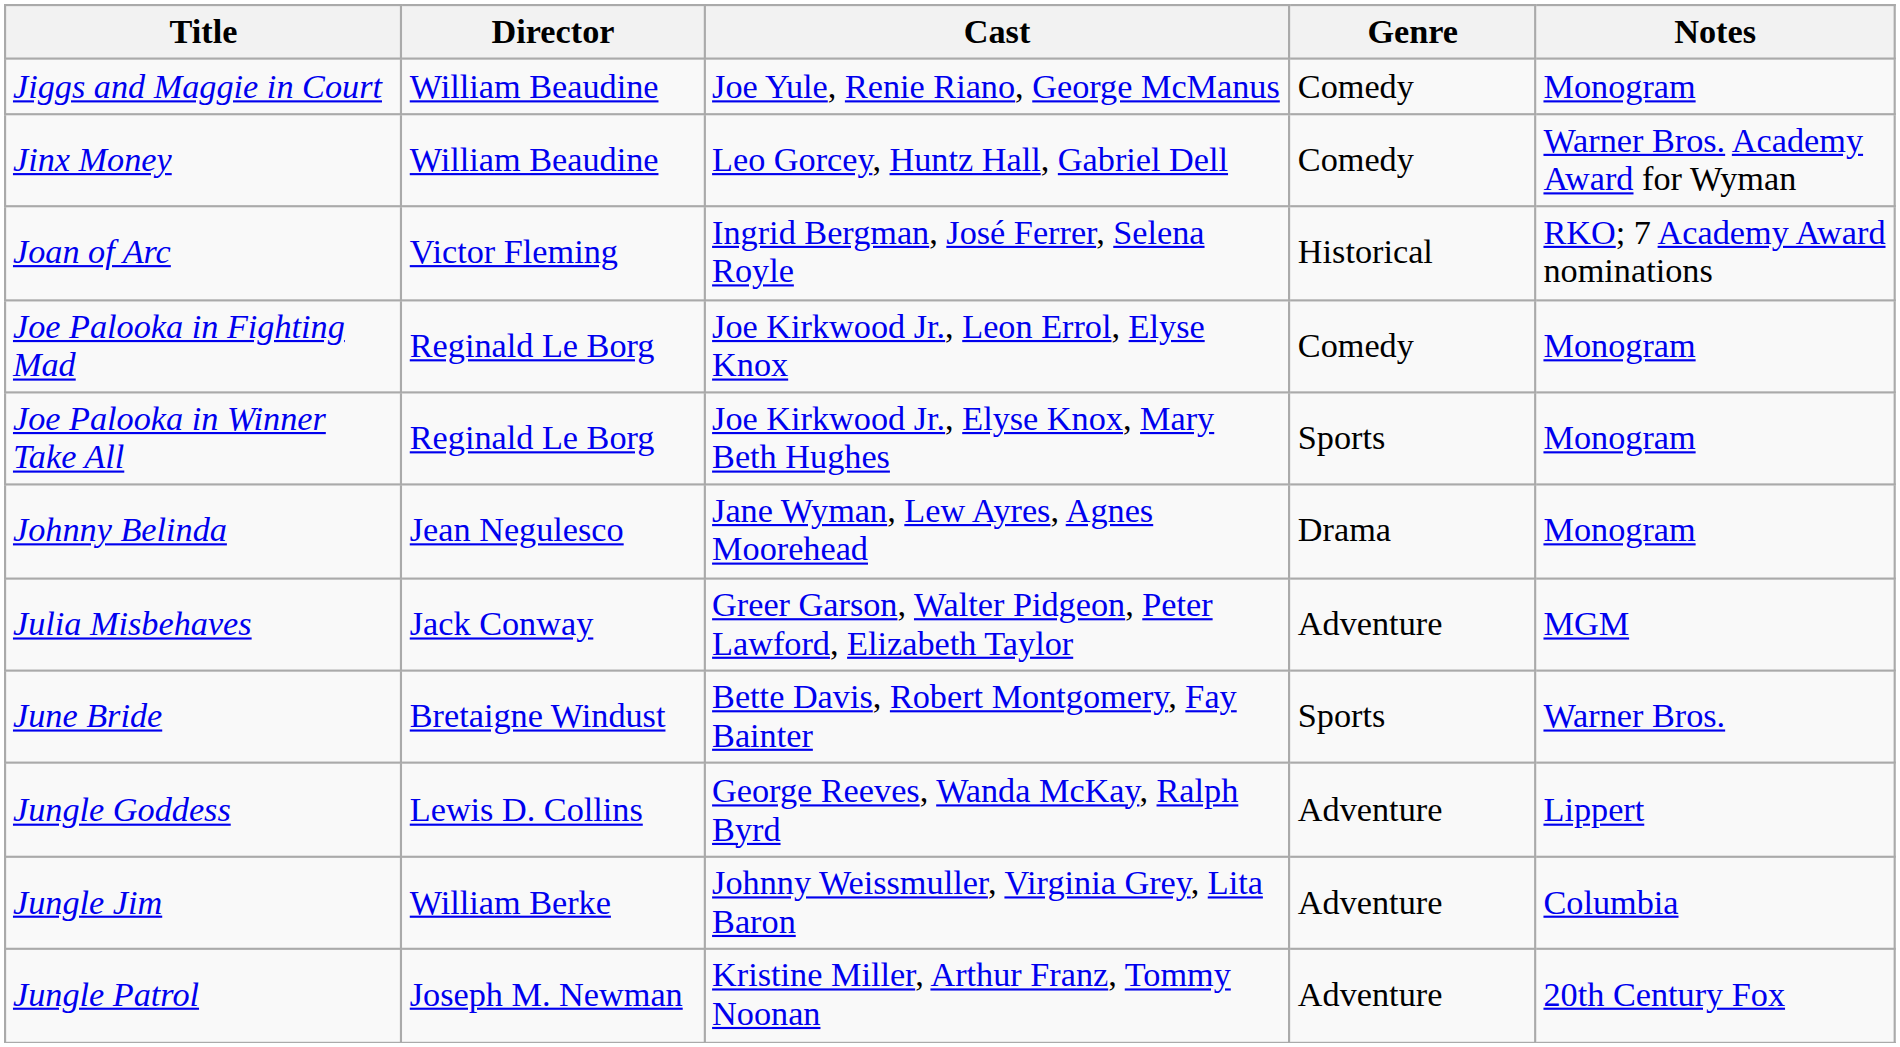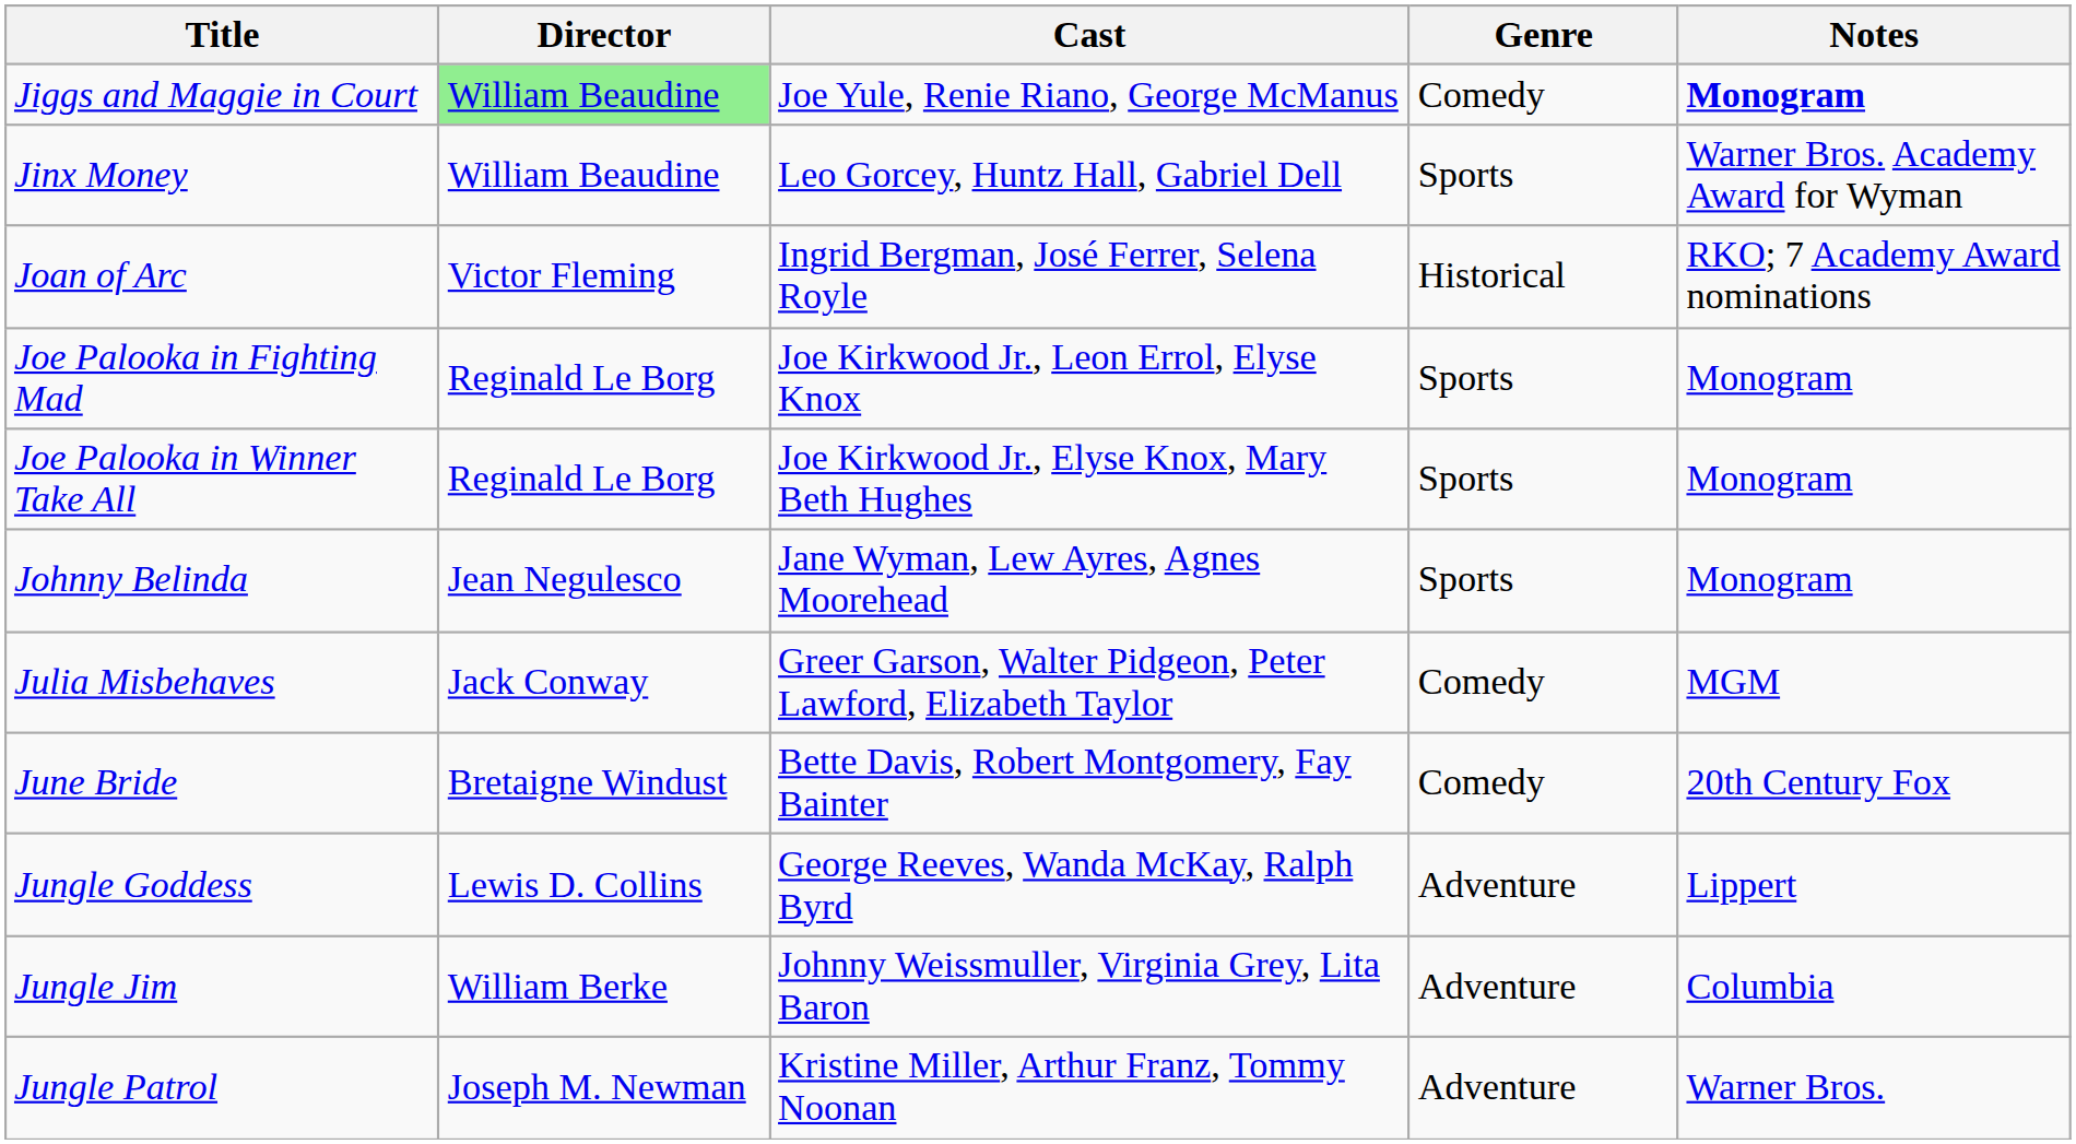Jiggs and Maggie in Court | Director: no background -> lightgreen background
Jiggs and Maggie in Court | Notes: normal -> bold
Jinx Money | Genre: Comedy -> Sports
Joe Palooka in Fighting Mad | Genre: Comedy -> Sports
Johnny Belinda | Genre: Drama -> Sports
Julia Misbehaves | Genre: Adventure -> Comedy
June Bride | Genre: Sports -> Comedy
June Bride | Notes: Warner Bros. -> 20th Century Fox
Jungle Patrol | Notes: 20th Century Fox -> Warner Bros.
